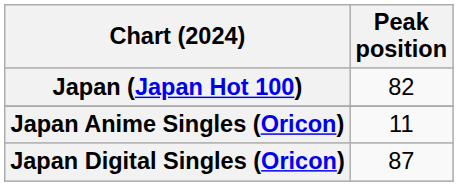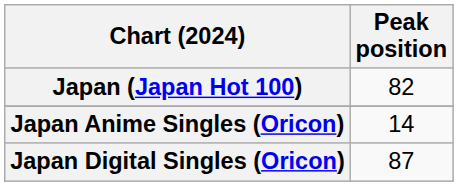Japan Anime Singles (Oricon) | Peak position: 11 -> 14
